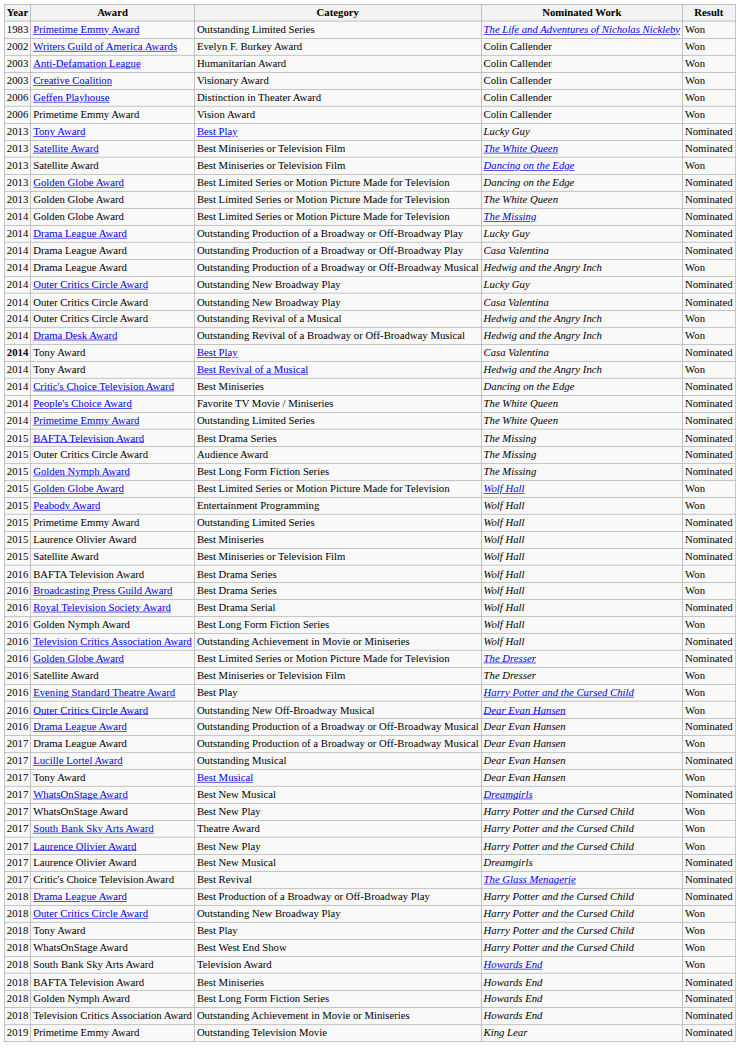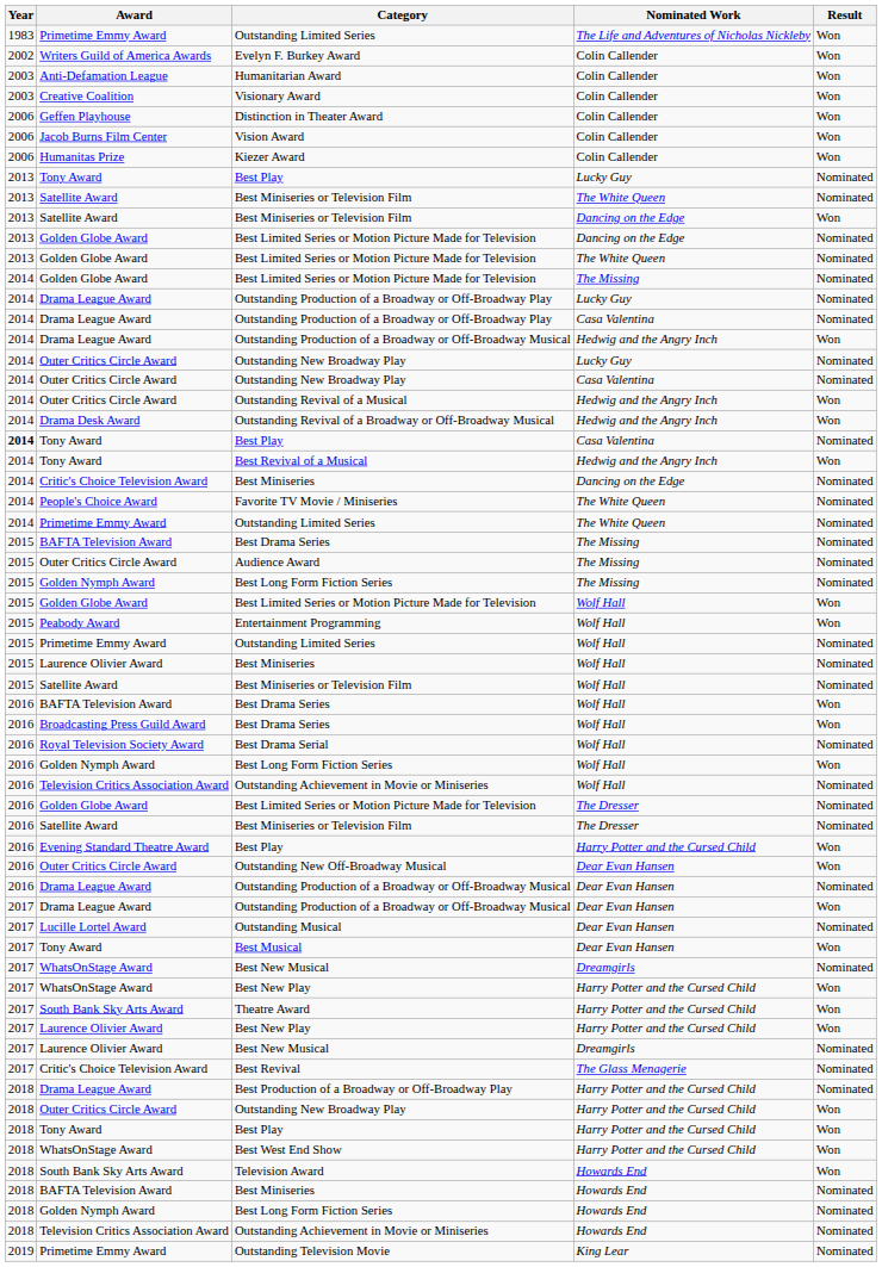Vision Award | Award: Primetime Emmy Award -> Jacob Burns Film Center
+ row: 2006 | Humanitas Prize | Kiezer Award | Colin Callender | Won
Best Miniseries or Television Film / The Dresser | Result: Won -> Nominated
